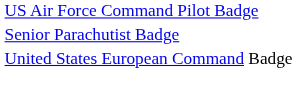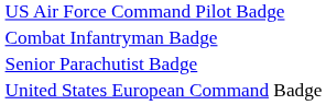+ row: Combat Infantryman Badge
